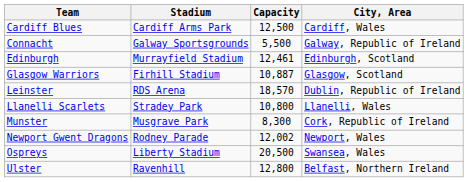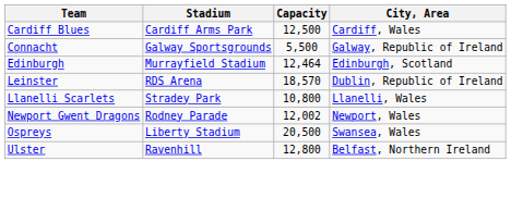Edinburgh | Capacity: 12,461 -> 12,464
- row: Glasgow Warriors | Firhill Stadium | 10,887 | Glasgow, Scotland
- row: Munster | Musgrave Park | 8,300 | Cork, Republic of Ireland
